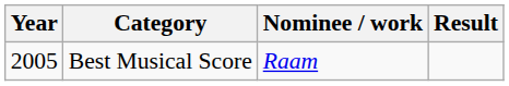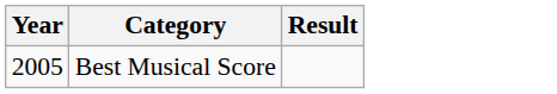- column: Nominee / work | Raam
